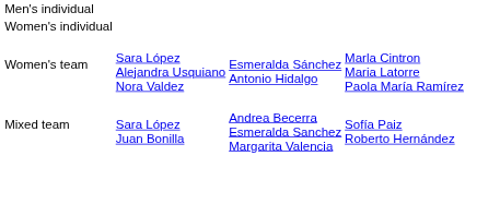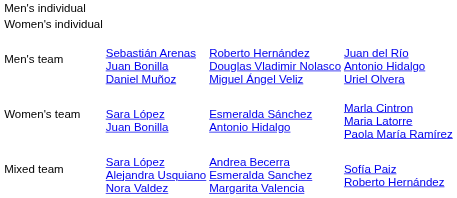+ row: Men's team | Sebastián Arenas Juan Bonilla Daniel Muñoz | Roberto Hernández Douglas Vladimir Nolasco Miguel Ángel Veliz | Juan del Río Antonio Hidalgo Uriel Olvera
Women's team | column 2: Sara López Alejandra Usquiano Nora Valdez -> Sara López Juan Bonilla
Mixed team | column 2: Sara López Juan Bonilla -> Sara López Alejandra Usquiano Nora Valdez
